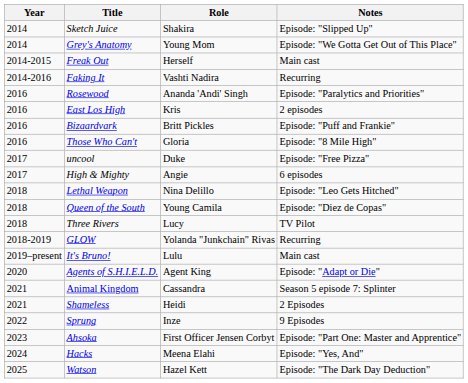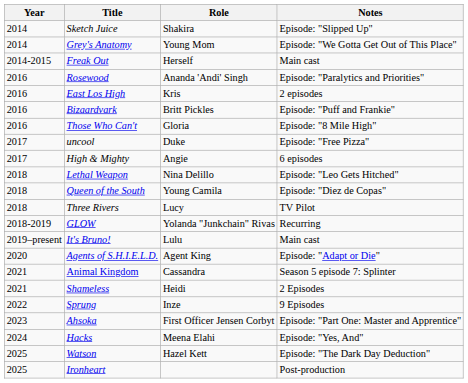- row: 2014-2016 | Faking It | Vashti Nadira | Recurring
+ row: 2025 | Ironheart | Post-production
